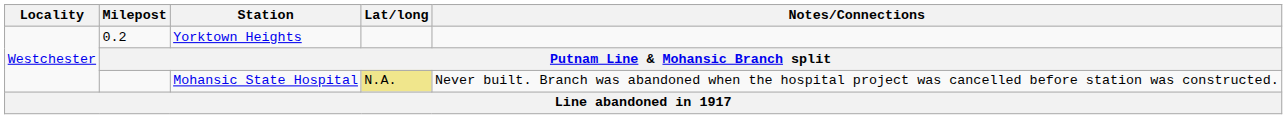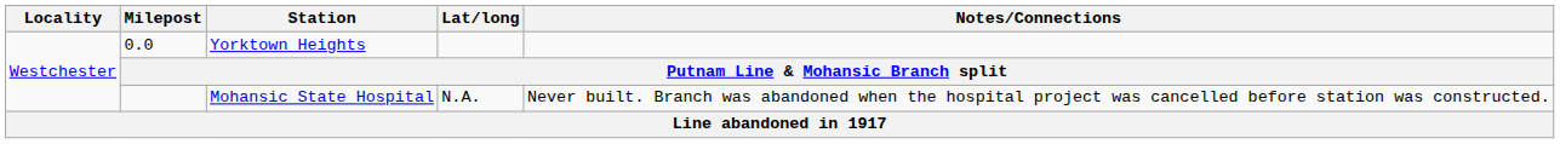Yorktown Heights | Milepost: 0.2 -> 0.0
Mohansic State Hospital | Lat/long: khaki background -> no background
